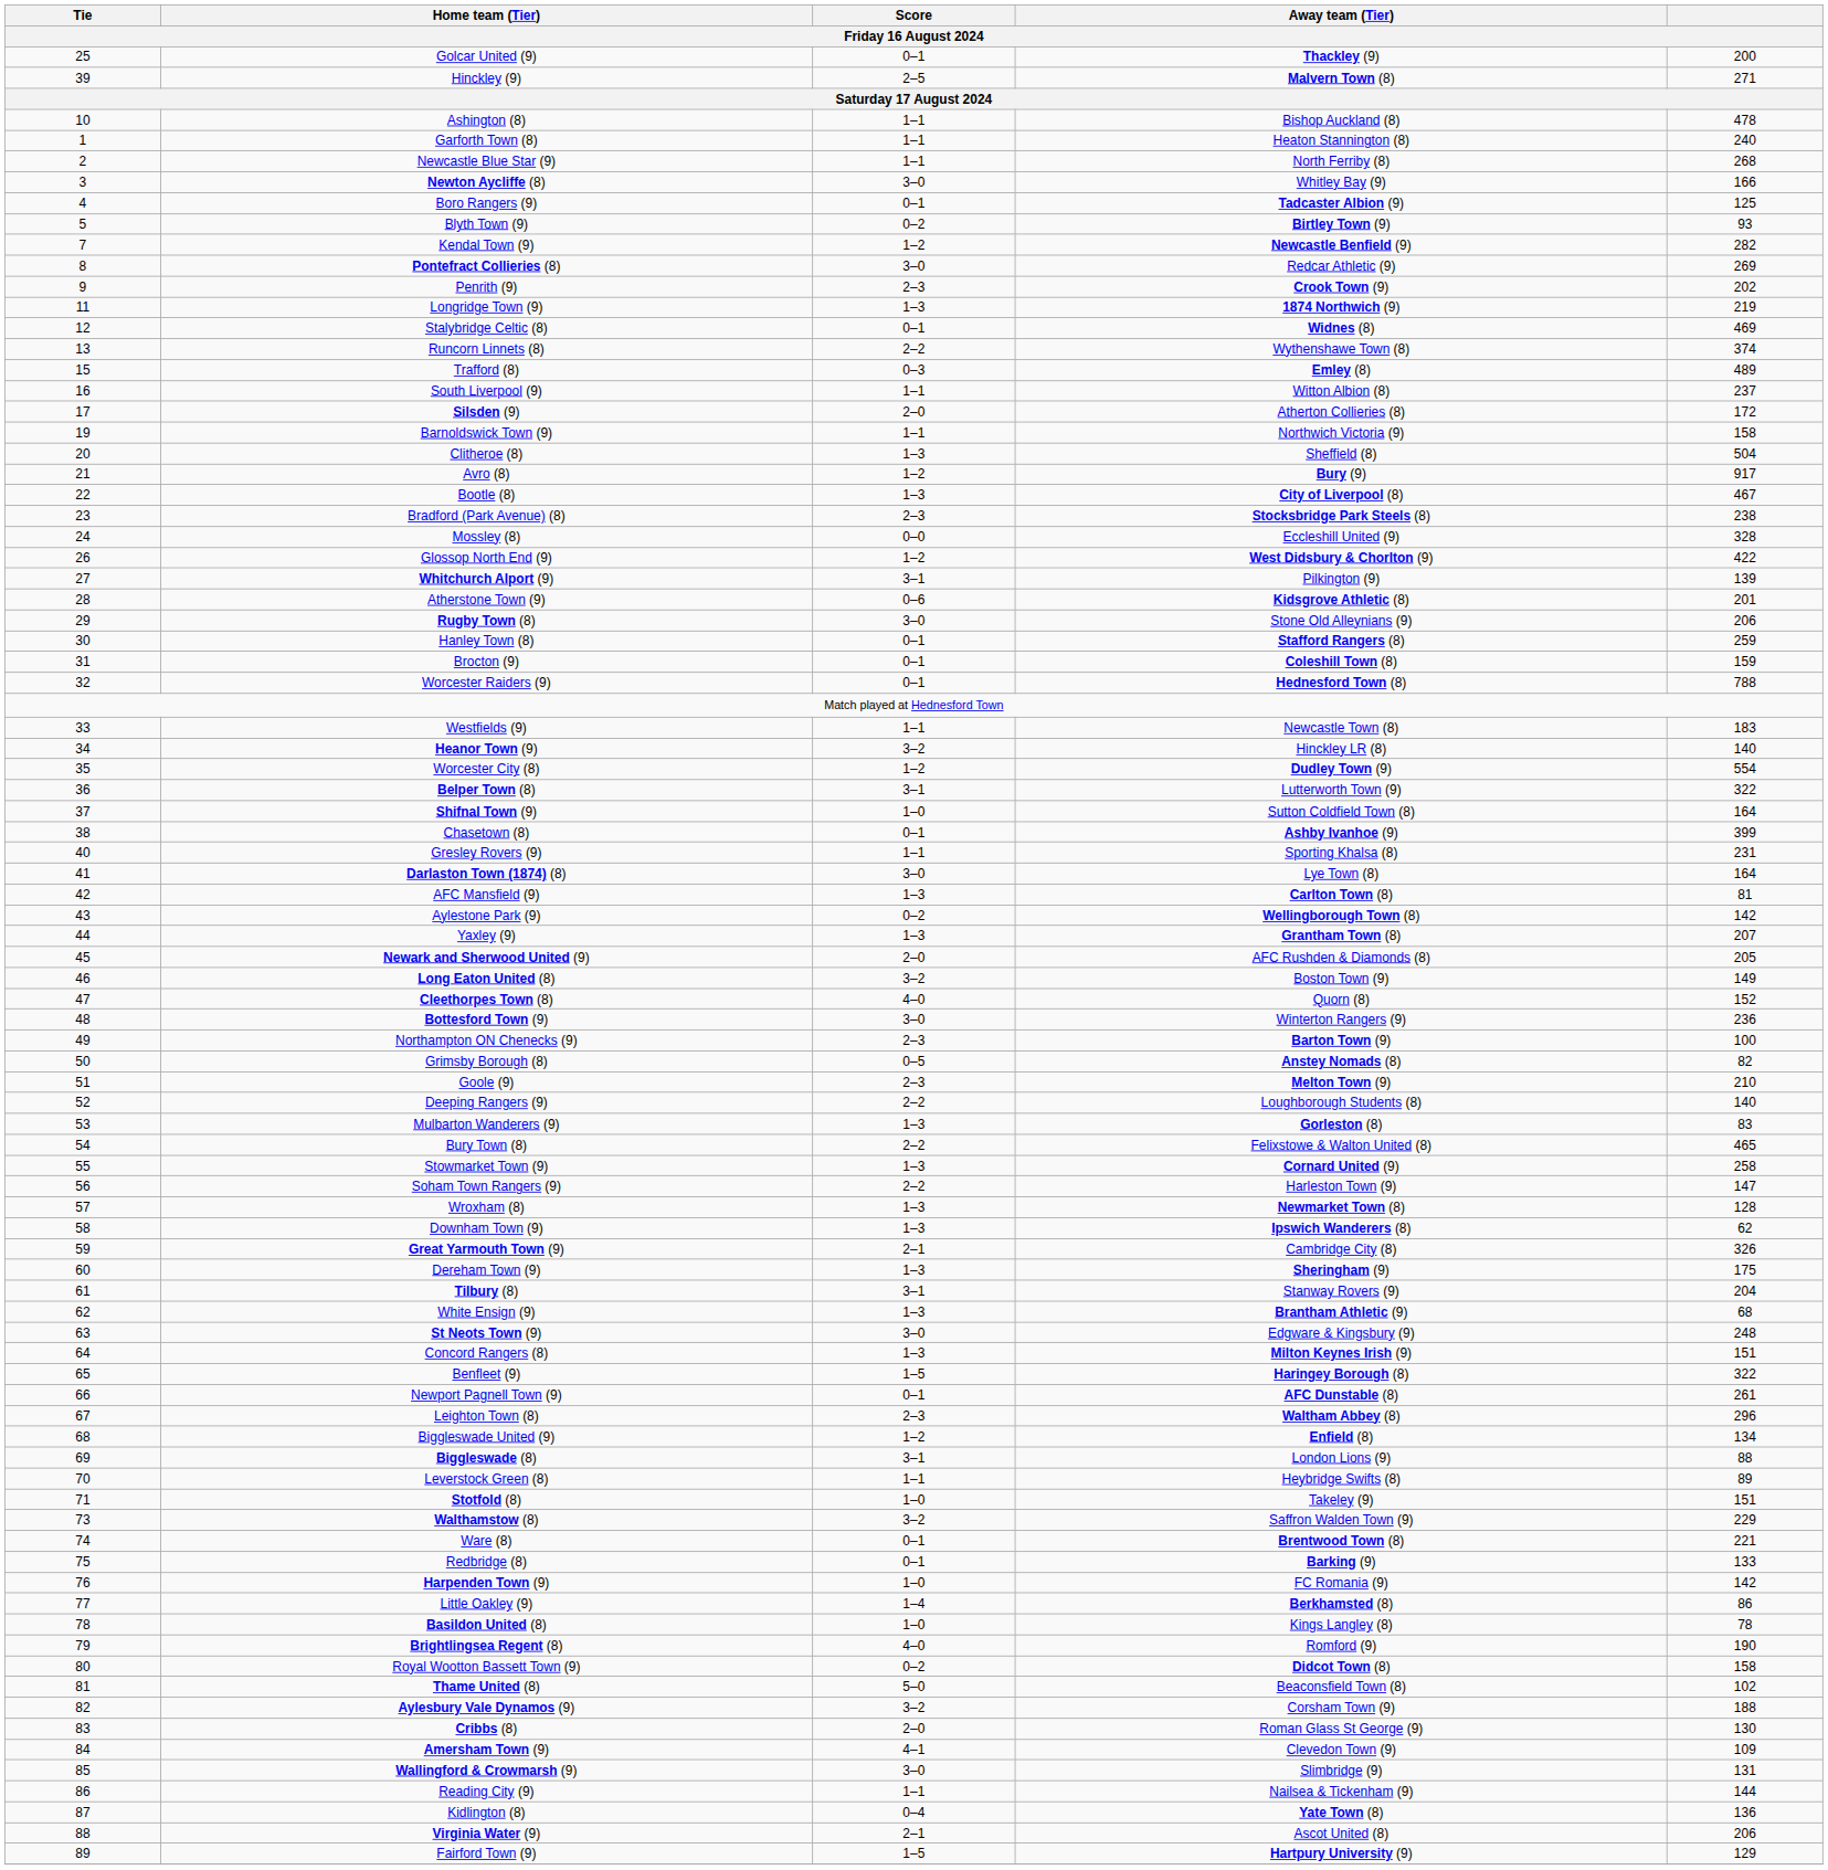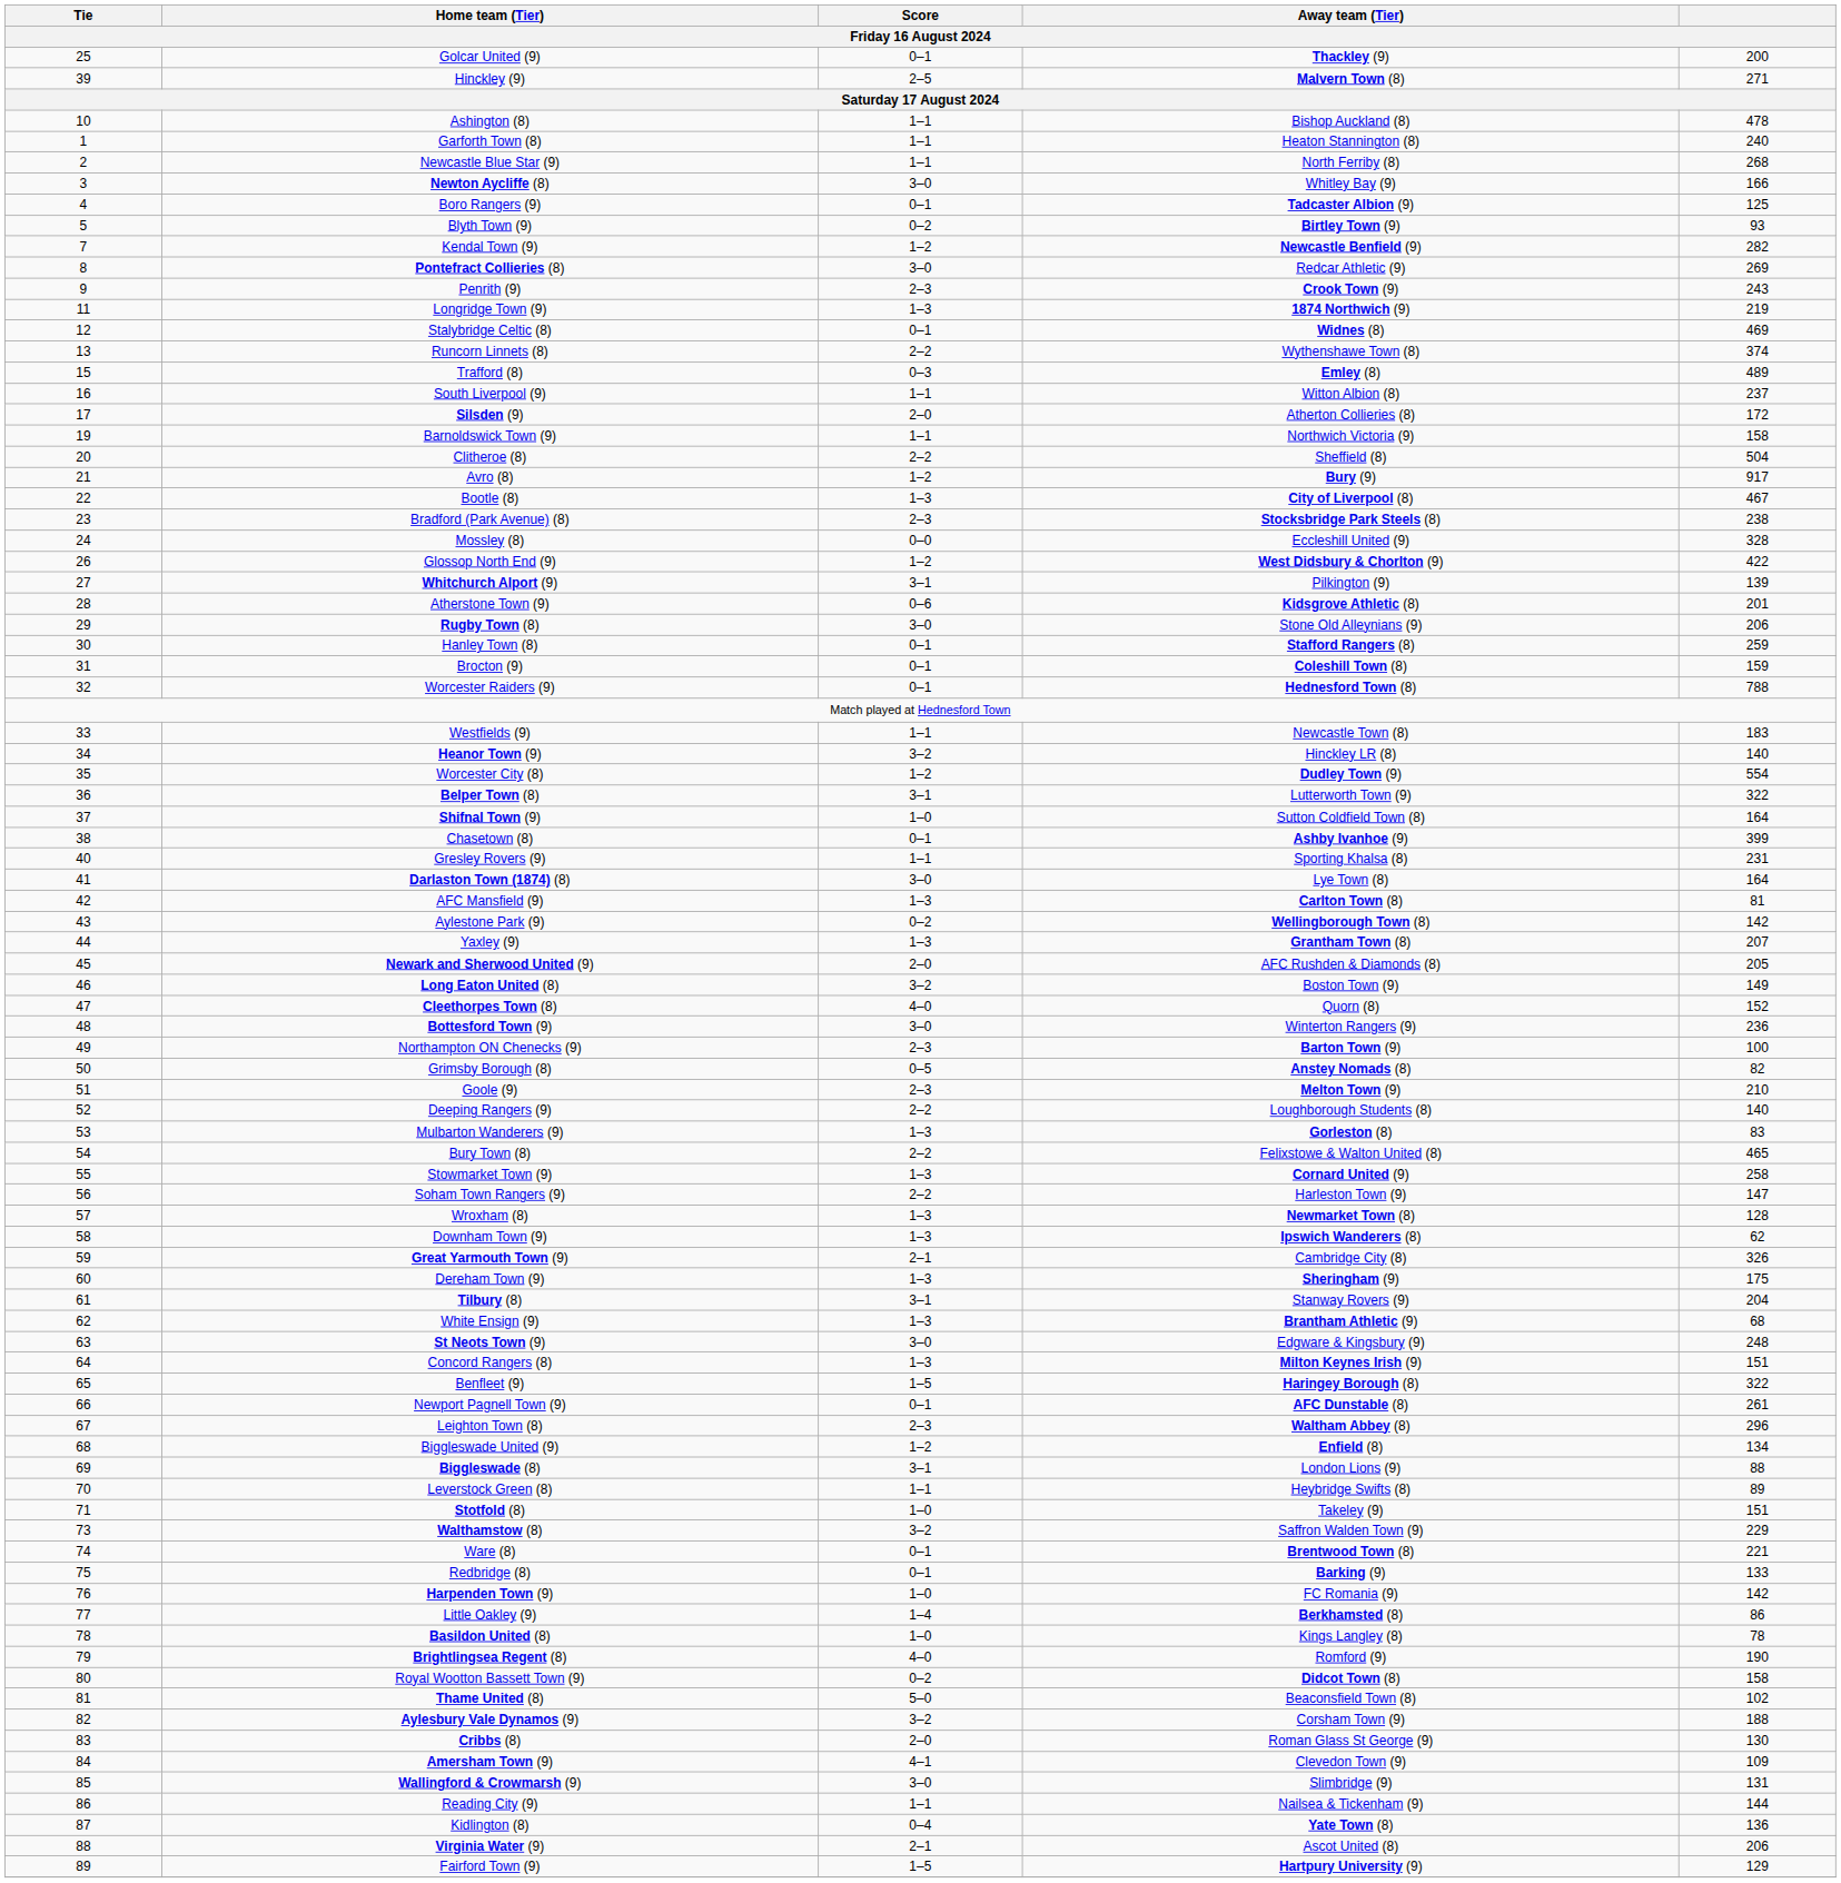Penrith (9) | column 5: 202 -> 243
Clitheroe (8) | Score: 1–3 -> 2–2
